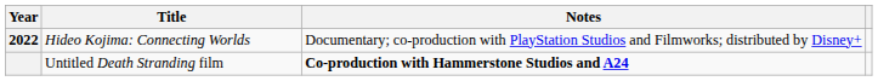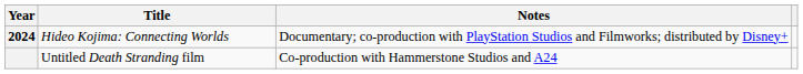Hideo Kojima: Connecting Worlds | Year: 2022 -> 2024
Untitled Death Stranding film | Notes: bold -> normal
